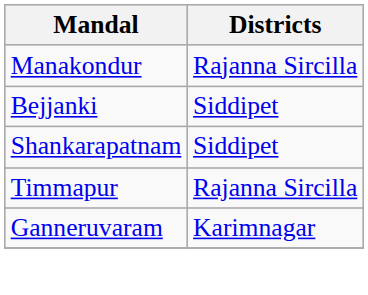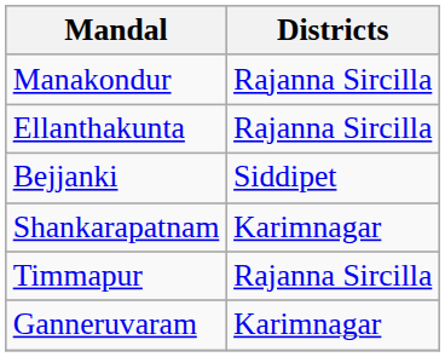+ row: Ellanthakunta | Rajanna Sircilla
Shankarapatnam | Districts: Siddipet -> Karimnagar
